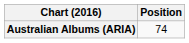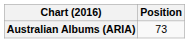Australian Albums (ARIA) | Position: 74 -> 73
